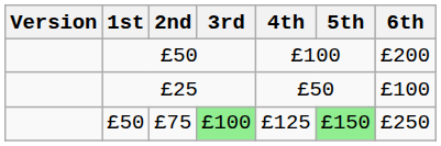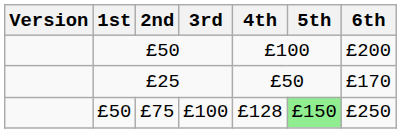£25 | 6th: £100 -> £170
£75 | 3rd: lightgreen background -> no background
£75 | 4th: £125 -> £128
